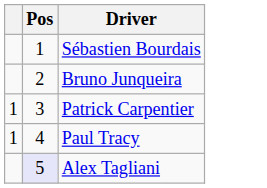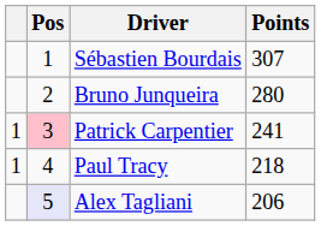+ column: Points | 307 | 280 | 241 | 218 | 206
Patrick Carpentier | Pos: no background -> pink background
